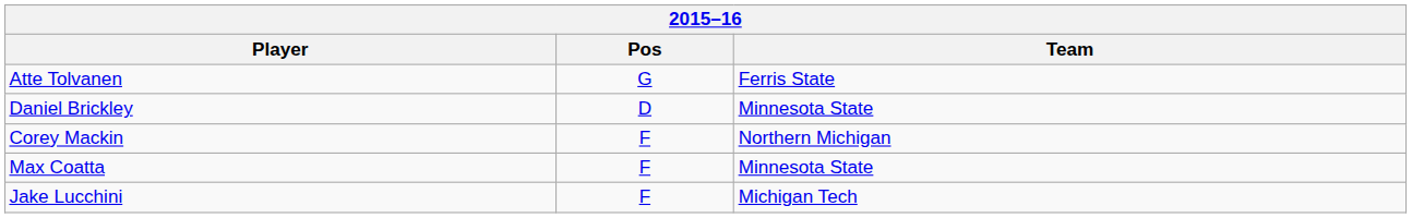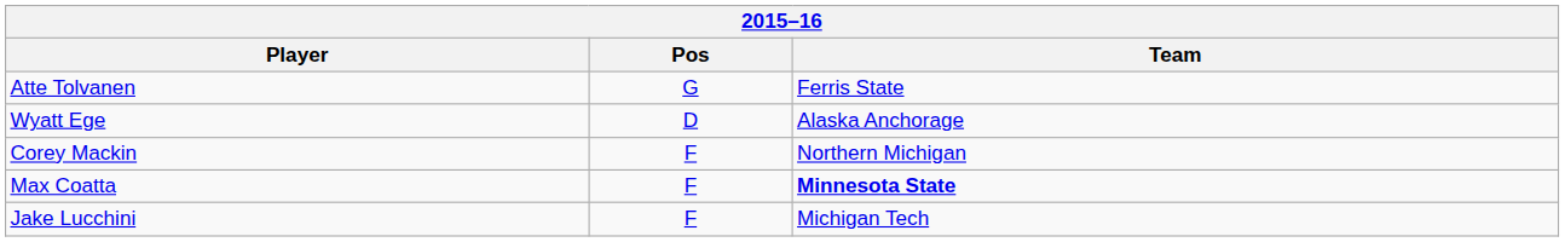+ row: Wyatt Ege | D | Alaska Anchorage
- row: Daniel Brickley | D | Minnesota State
Max Coatta | Team: normal -> bold
